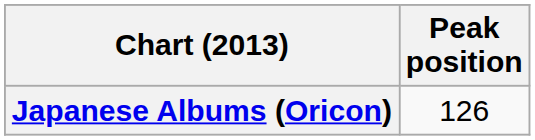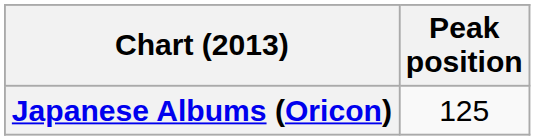Japanese Albums (Oricon) | Peak position: 126 -> 125
